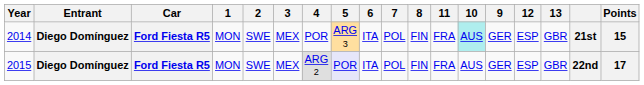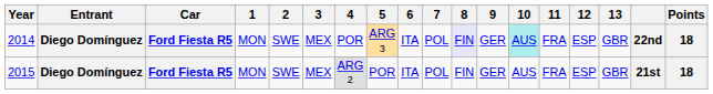columns swapped: 9 <-> 11
2014 | 8: no background -> lavender background
2014 | column 17: 21st -> 22nd
2014 | Points: 15 -> 18
2015 | 5: lavender background -> no background
2015 | column 17: 22nd -> 21st
2015 | Points: 17 -> 18
